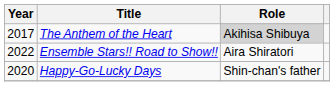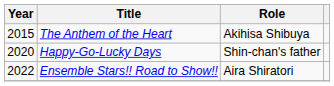The Anthem of the Heart | Year: 2017 -> 2015
The Anthem of the Heart | Role: lightgrey background -> no background
rows swapped: Happy-Go-Lucky Days <-> Ensemble Stars!! Road to Show!!
